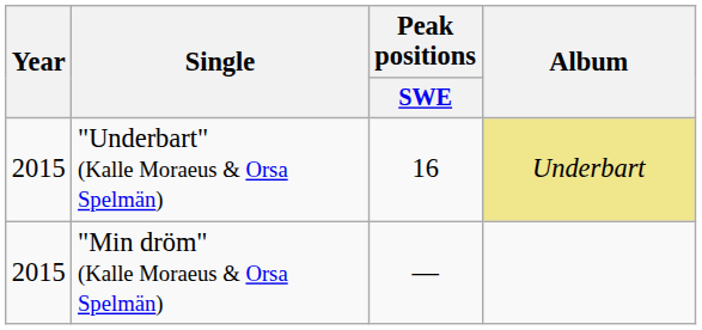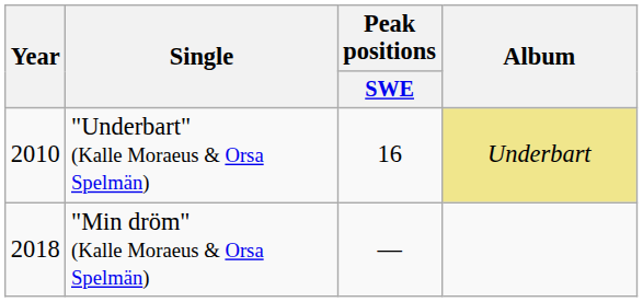"Underbart" (Kalle Moraeus & Orsa Spelmän) | Year: 2015 -> 2010
"Min dröm" (Kalle Moraeus & Orsa Spelmän) | Year: 2015 -> 2018
